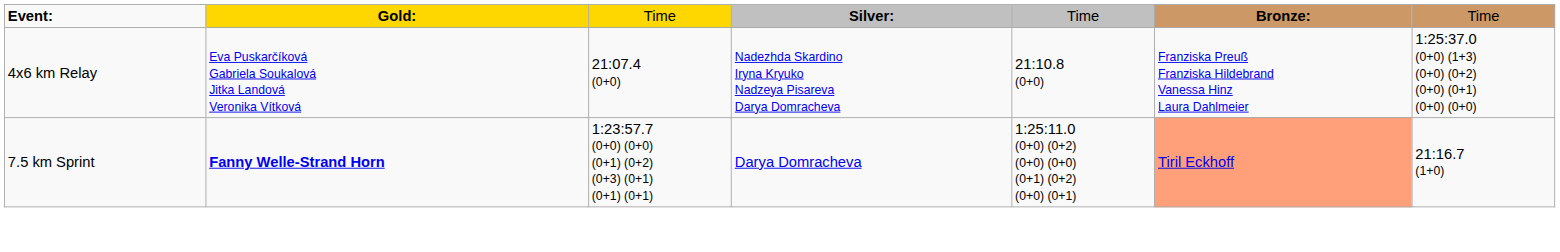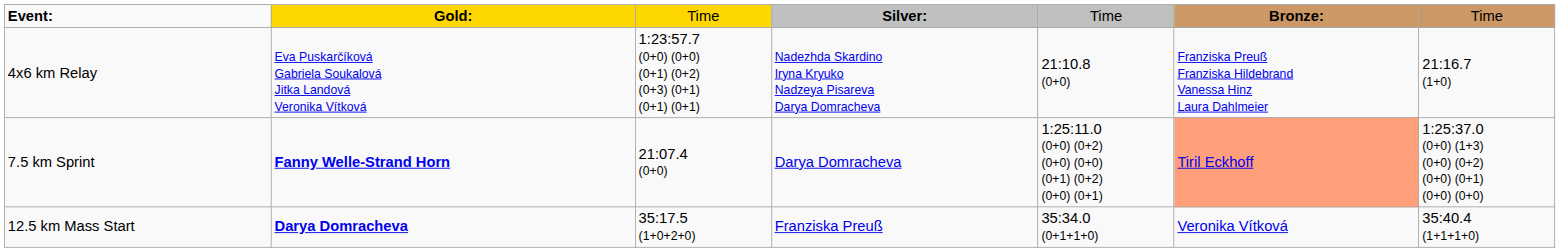4x6 km Relay | column 3: 21:07.4 (0+0) -> 1:23:57.7 (0+0) (0+0) (0+1) (0+2) (0+3) (0+1) (0+1) (0+1)
4x6 km Relay | column 7: 1:25:37.0 (0+0) (1+3) (0+0) (0+2) (0+0) (0+1) (0+0) (0+0) -> 21:16.7 (1+0)
7.5 km Sprint | column 3: 1:23:57.7 (0+0) (0+0) (0+1) (0+2) (0+3) (0+1) (0+1) (0+1) -> 21:07.4 (0+0)
7.5 km Sprint | column 7: 21:16.7 (1+0) -> 1:25:37.0 (0+0) (1+3) (0+0) (0+2) (0+0) (0+1) (0+0) (0+0)
+ row: 12.5 km Mass Start | Darya Domracheva | 35:17.5 (1+0+2+0) | Franziska Preuß | 35:34.0 (0+1+1+0) | Veronika Vítková | 35:40.4 (1+1+1+0)
